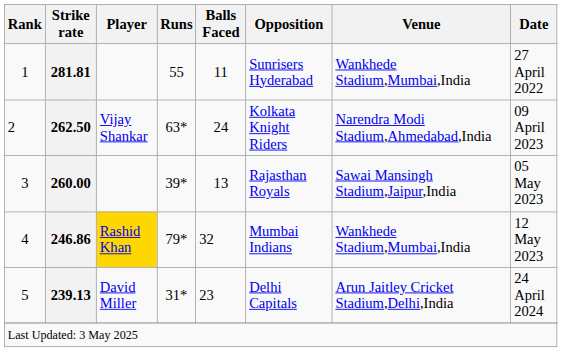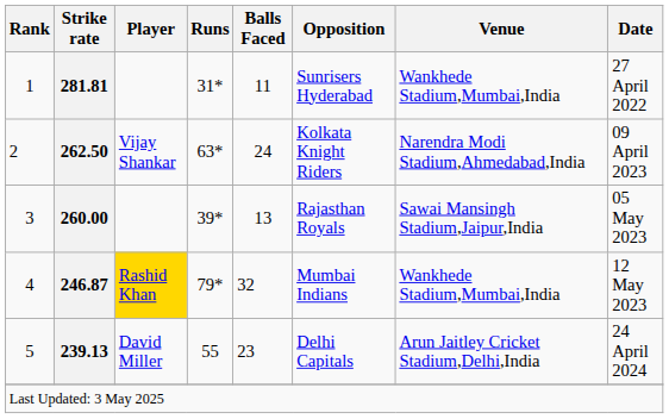1 | Runs: 55 -> 31*
4 | Strike rate: 246.86 -> 246.87
5 | Runs: 31* -> 55
